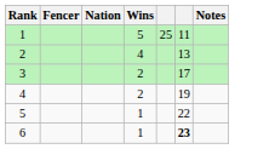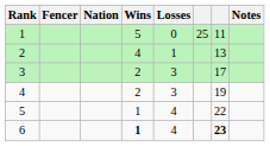+ column: Losses | 0 | 1 | 3 | 3 | 4 | 4
6 | Wins: normal -> bold
